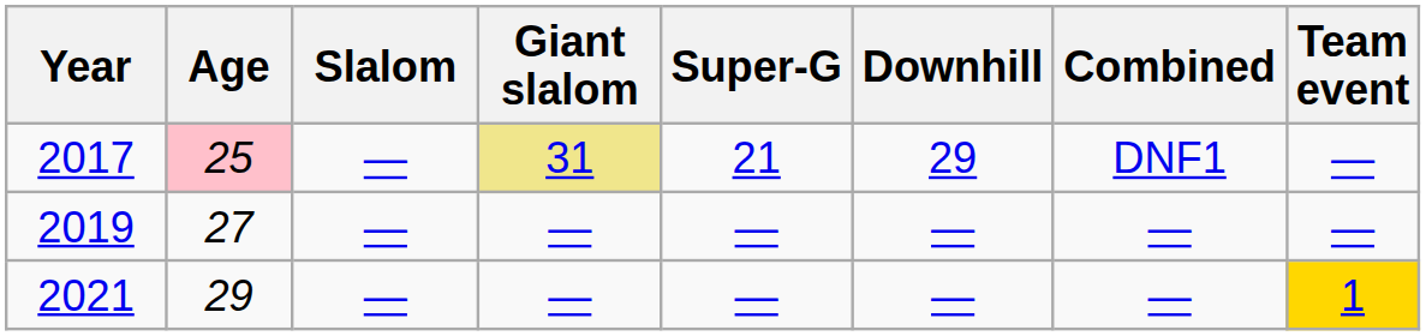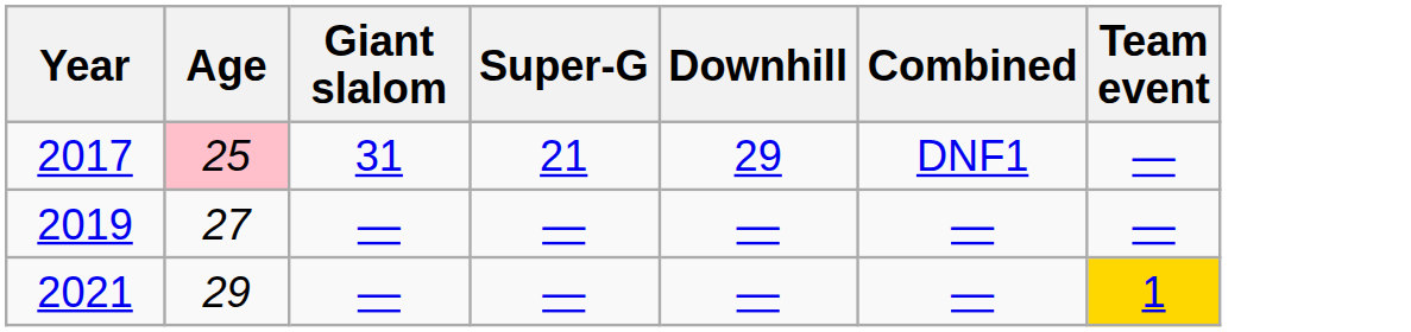- column: Slalom | — | — | —
2017 | Giant slalom: khaki background -> no background
